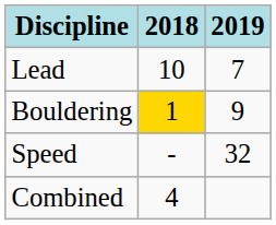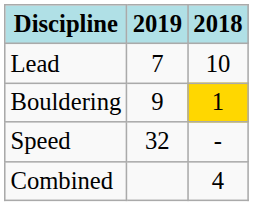columns swapped: 2018 <-> 2019
